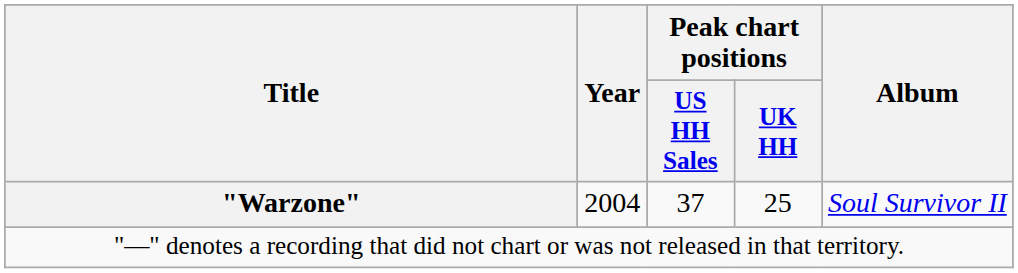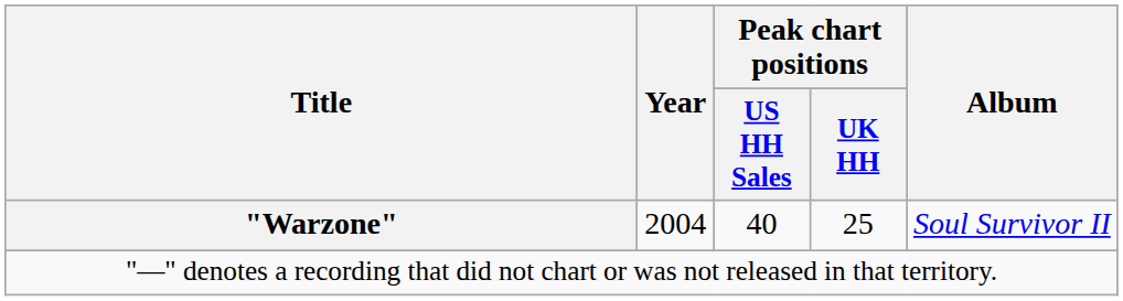"Warzone" | Peak chart positions / US HH Sales: 37 -> 40
